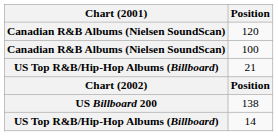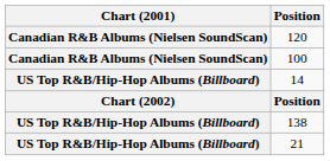rows swapped: 21 <-> 14
138 | Chart (2001): US Billboard 200 -> US Top R&B/Hip-Hop Albums (Billboard)
